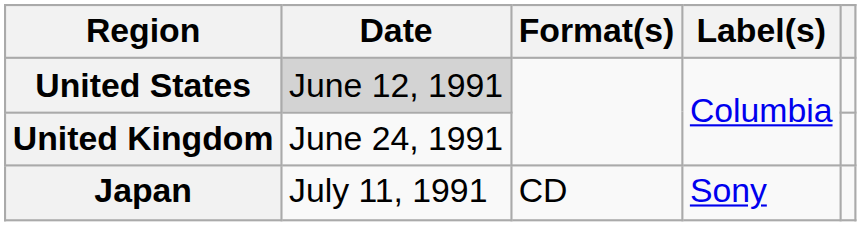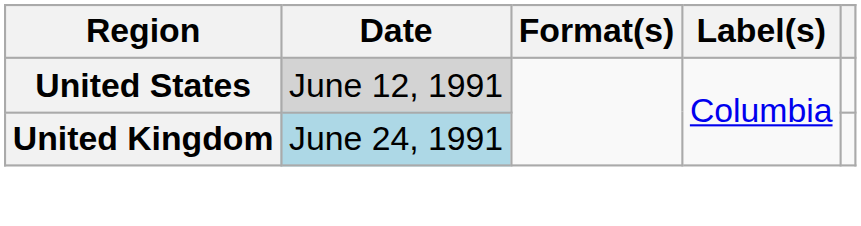United Kingdom | Date: no background -> lightblue background
- row: Japan | July 11, 1991 | CD | Sony
